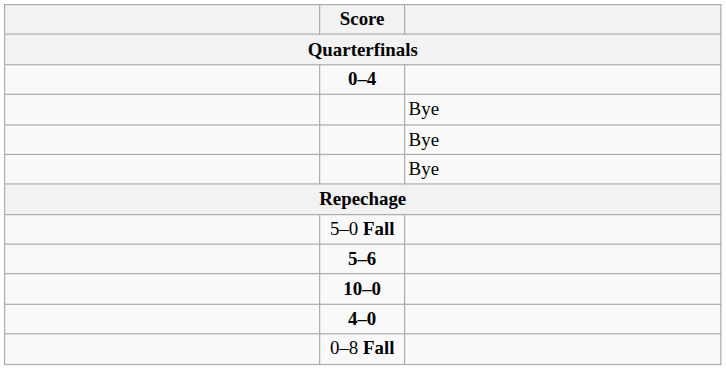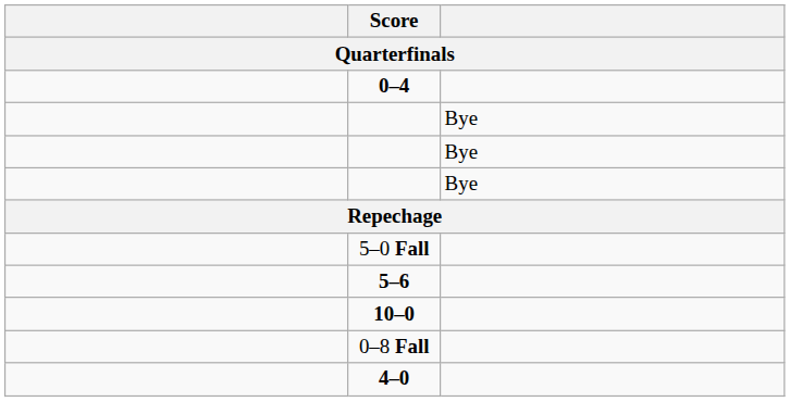rows swapped: 4–0 <-> 0–8 Fall
